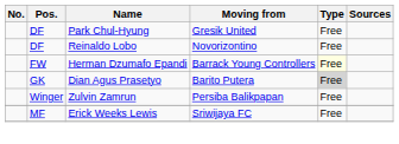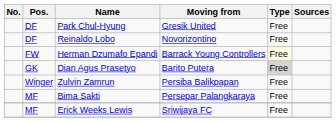+ row: MF | Bima Sakti | Persepar Palangkaraya | Free
